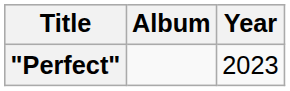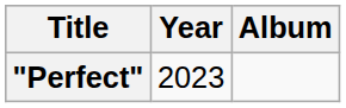columns swapped: Year <-> Album
